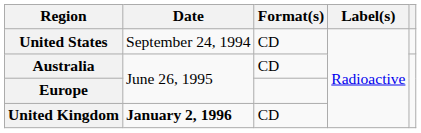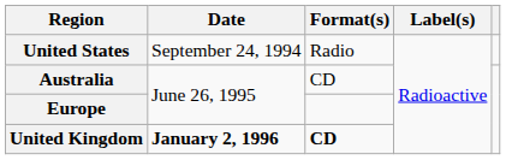United States | Format(s): CD -> Radio
United Kingdom | Format(s): normal -> bold
